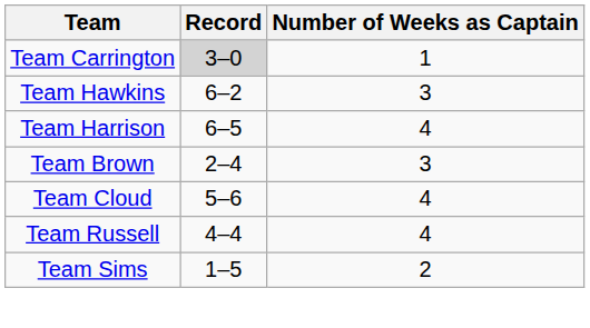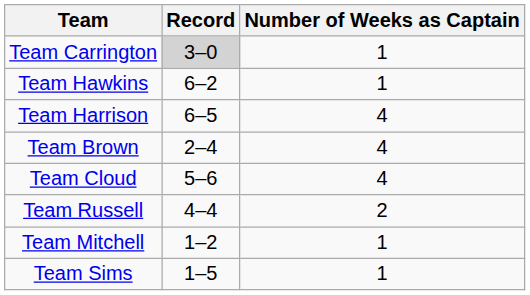Team Hawkins | Number of Weeks as Captain: 3 -> 1
Team Brown | Number of Weeks as Captain: 3 -> 4
Team Russell | Number of Weeks as Captain: 4 -> 2
+ row: Team Mitchell | 1–2 | 1
Team Sims | Number of Weeks as Captain: 2 -> 1
